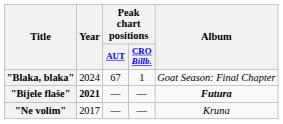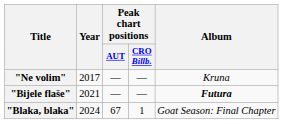rows swapped: "Ne volim" <-> "Blaka, blaka"
"Bijele flaše" | Year: bold -> normal
